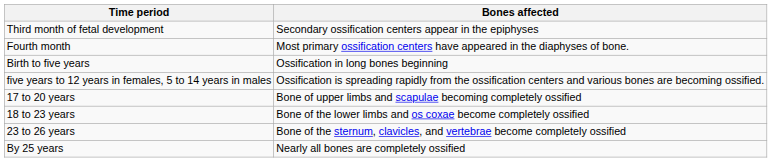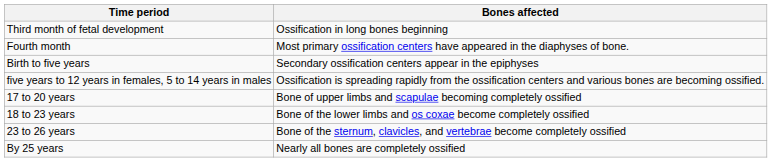Third month of fetal development | Bones affected: Secondary ossification centers appear in the epiphyses -> Ossification in long bones beginning
Birth to five years | Bones affected: Ossification in long bones beginning -> Secondary ossification centers appear in the epiphyses
